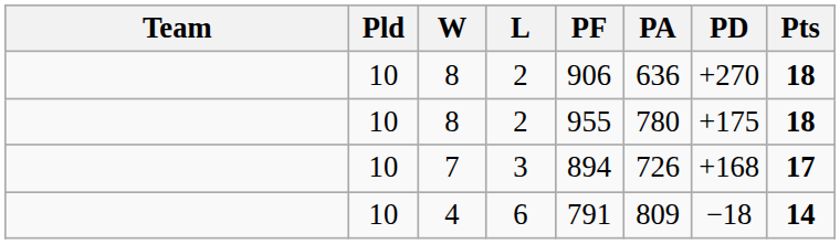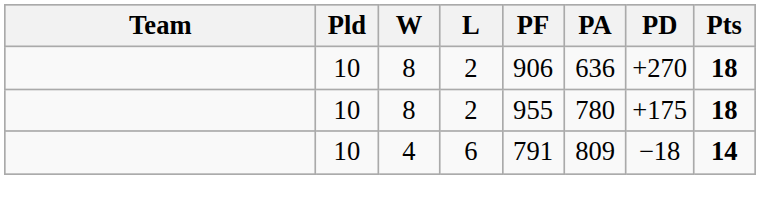- row: 10 | 7 | 3 | 894 | 726 | +168 | 17
